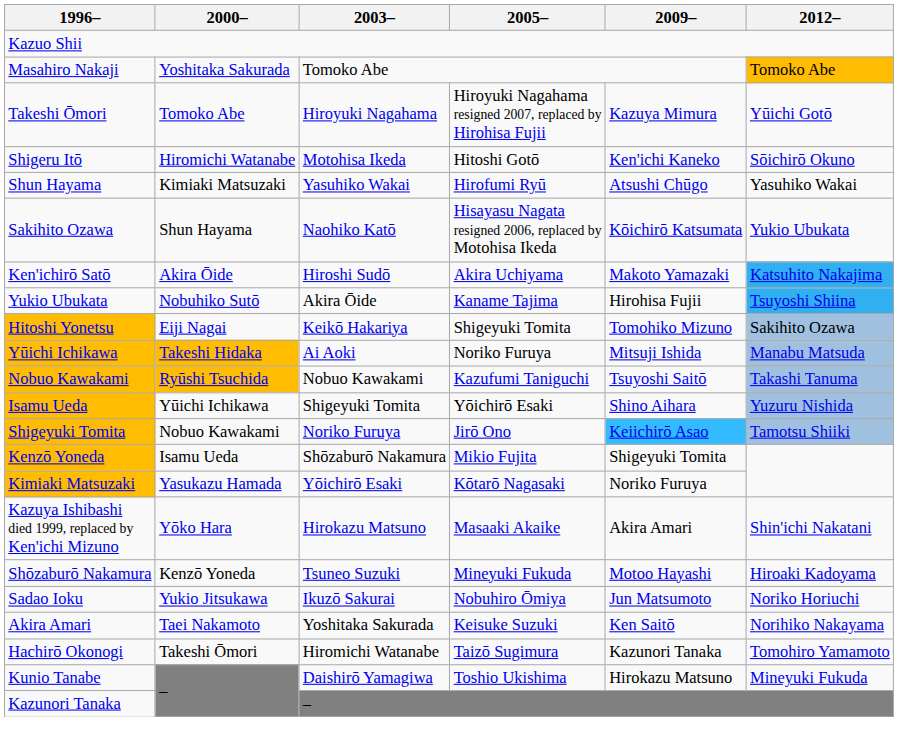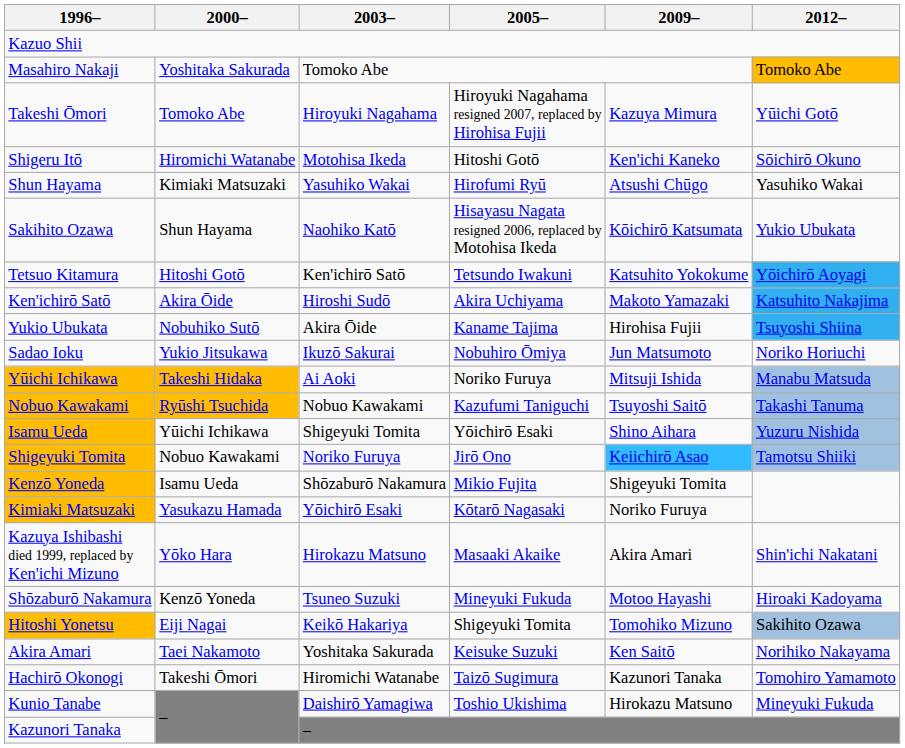+ row: Tetsuo Kitamura | Hitoshi Gotō | Ken'ichirō Satō | Tetsundo Iwakuni | Katsuhito Yokokume | Yōichirō Aoyagi
rows swapped: Hitoshi Yonetsu <-> Sadao Ioku
